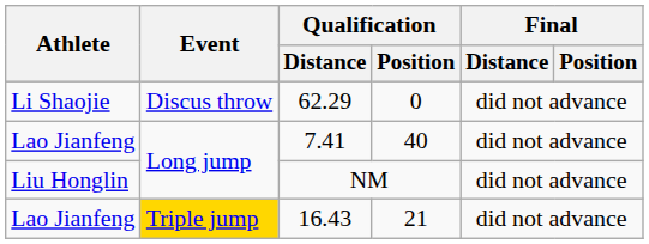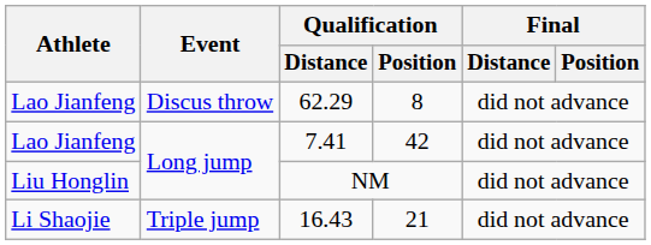62.29 | Athlete: Li Shaojie -> Lao Jianfeng
62.29 | Qualification / Position: 0 -> 8
7.41 | Qualification / Position: 40 -> 42
16.43 | Athlete: Lao Jianfeng -> Li Shaojie
16.43 | Event: gold background -> no background
